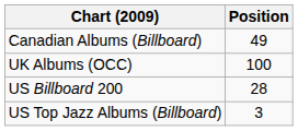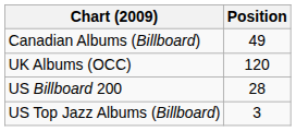UK Albums (OCC) | Position: 100 -> 120
